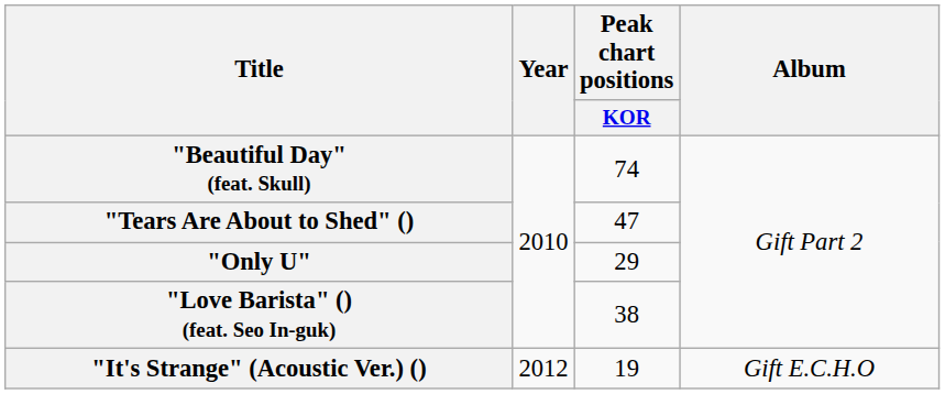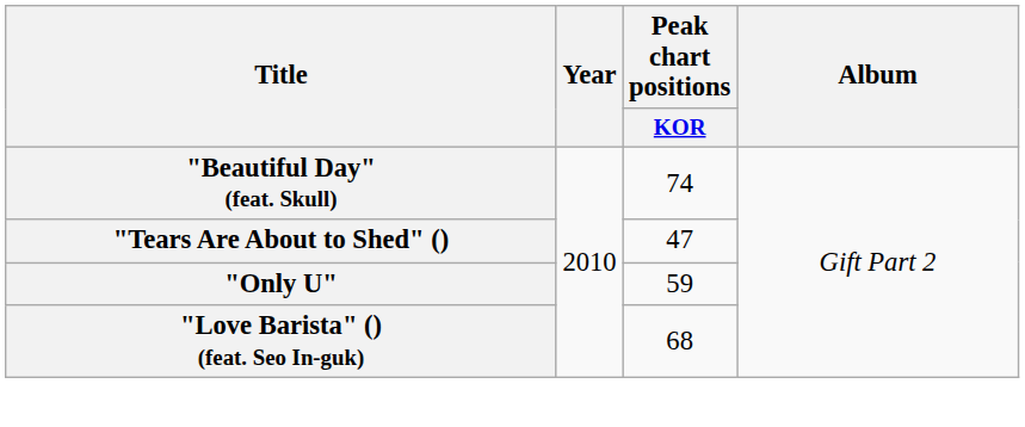"Only U" | Peak chart positions / KOR: 29 -> 59
"Love Barista" () (feat. Seo In-guk) | Peak chart positions / KOR: 38 -> 68
- row: "It's Strange" (Acoustic Ver.) () | 2012 | 19 | Gift E.C.H.O
